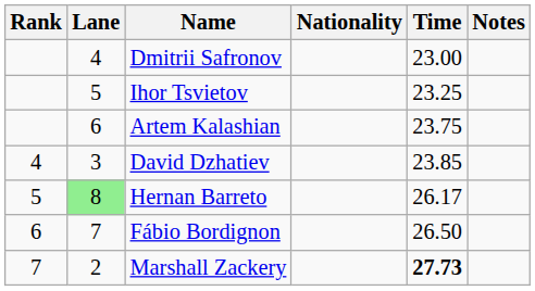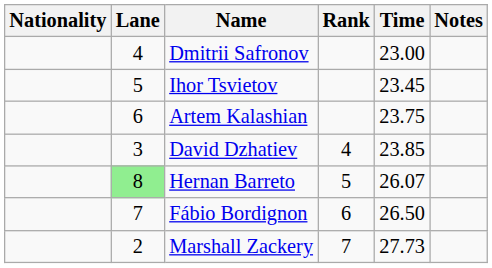columns swapped: Rank <-> Nationality
Ihor Tsvietov | Time: 23.25 -> 23.45
Hernan Barreto | Time: 26.17 -> 26.07
Marshall Zackery | Time: bold -> normal
